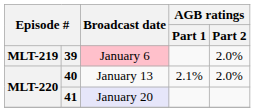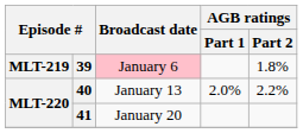39 | AGB ratings / Part 2: 2.0% -> 1.8%
40 | AGB ratings / Part 1: 2.1% -> 2.0%
40 | AGB ratings / Part 2: 2.0% -> 2.2%
41 | Broadcast date: lavender background -> no background
